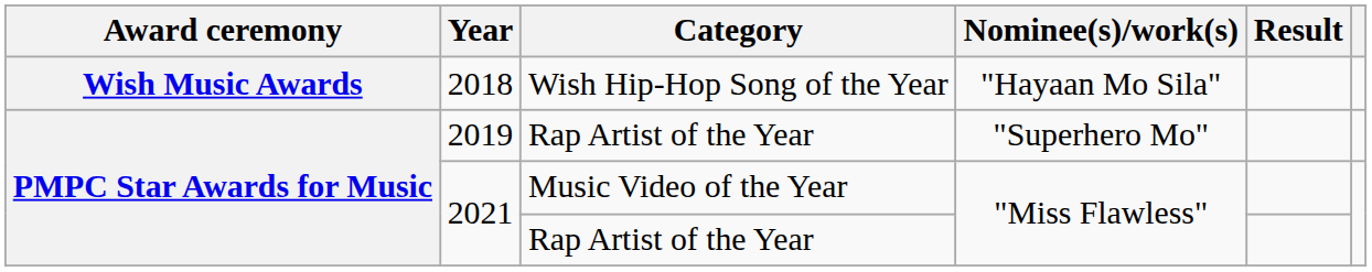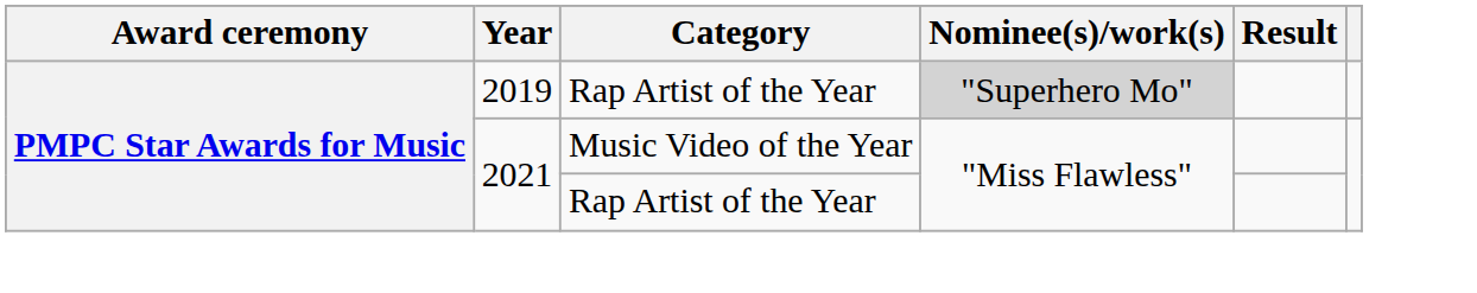- row: Wish Music Awards | 2018 | Wish Hip-Hop Song of the Year | "Hayaan Mo Sila"
2019 | Nominee(s)/work(s): no background -> lightgrey background
